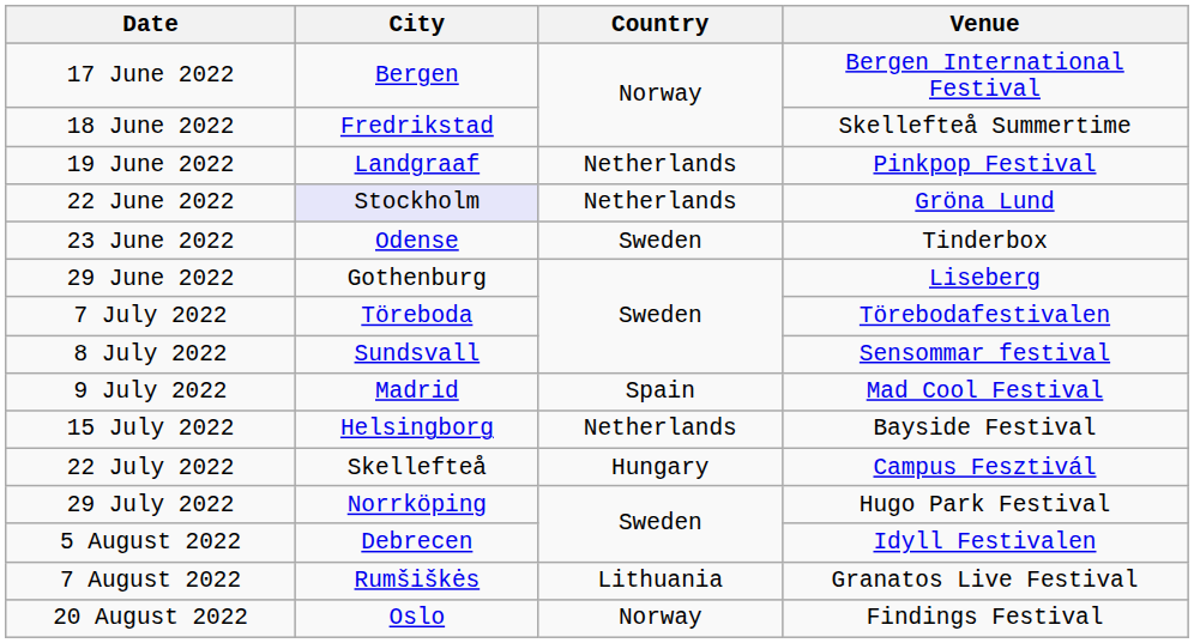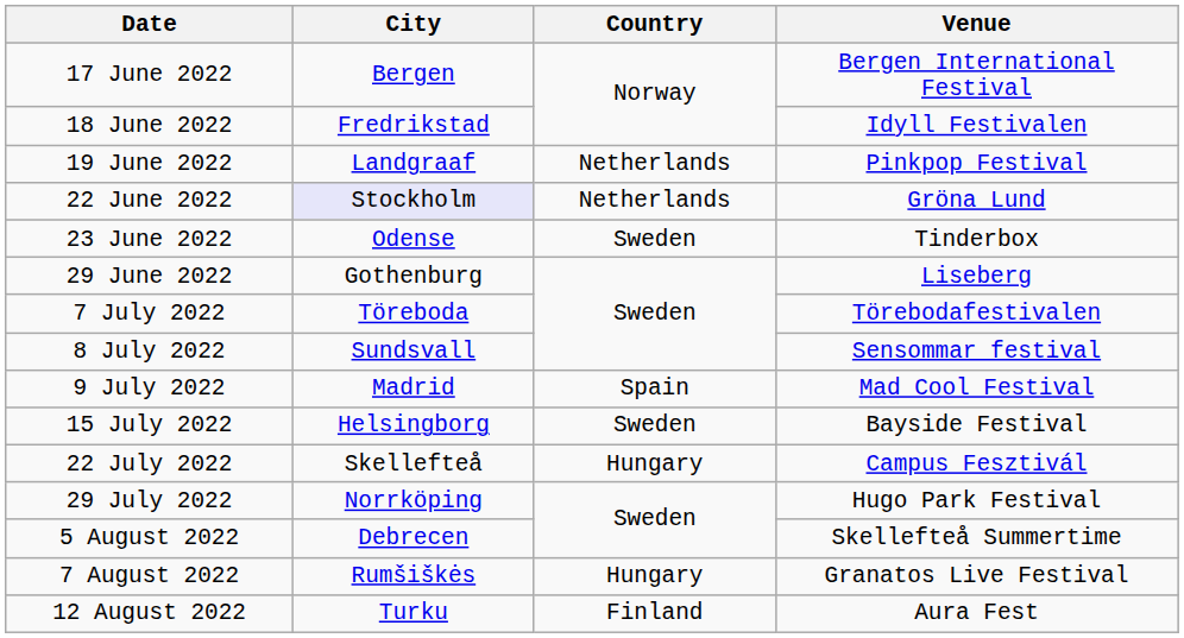18 June 2022 | Venue: Skellefteå Summertime -> Idyll Festivalen
15 July 2022 | Country: Netherlands -> Sweden
5 August 2022 | Venue: Idyll Festivalen -> Skellefteå Summertime
7 August 2022 | Country: Lithuania -> Hungary
+ row: 12 August 2022 | Turku | Finland | Aura Fest
- row: 20 August 2022 | Oslo | Norway | Findings Festival
